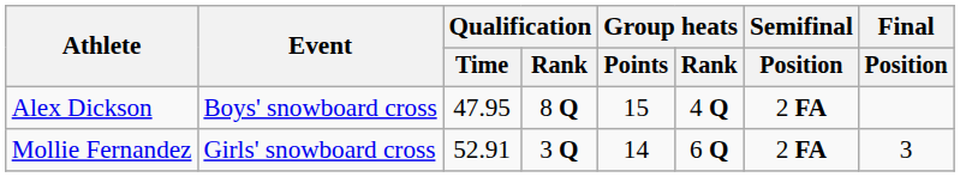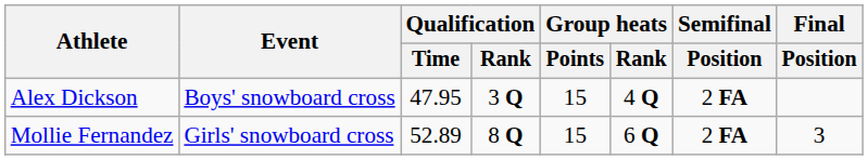Alex Dickson | Qualification / Rank: 8 Q -> 3 Q
Mollie Fernandez | Qualification / Time: 52.91 -> 52.89
Mollie Fernandez | Qualification / Rank: 3 Q -> 8 Q
Mollie Fernandez | Group heats / Points: 14 -> 15
